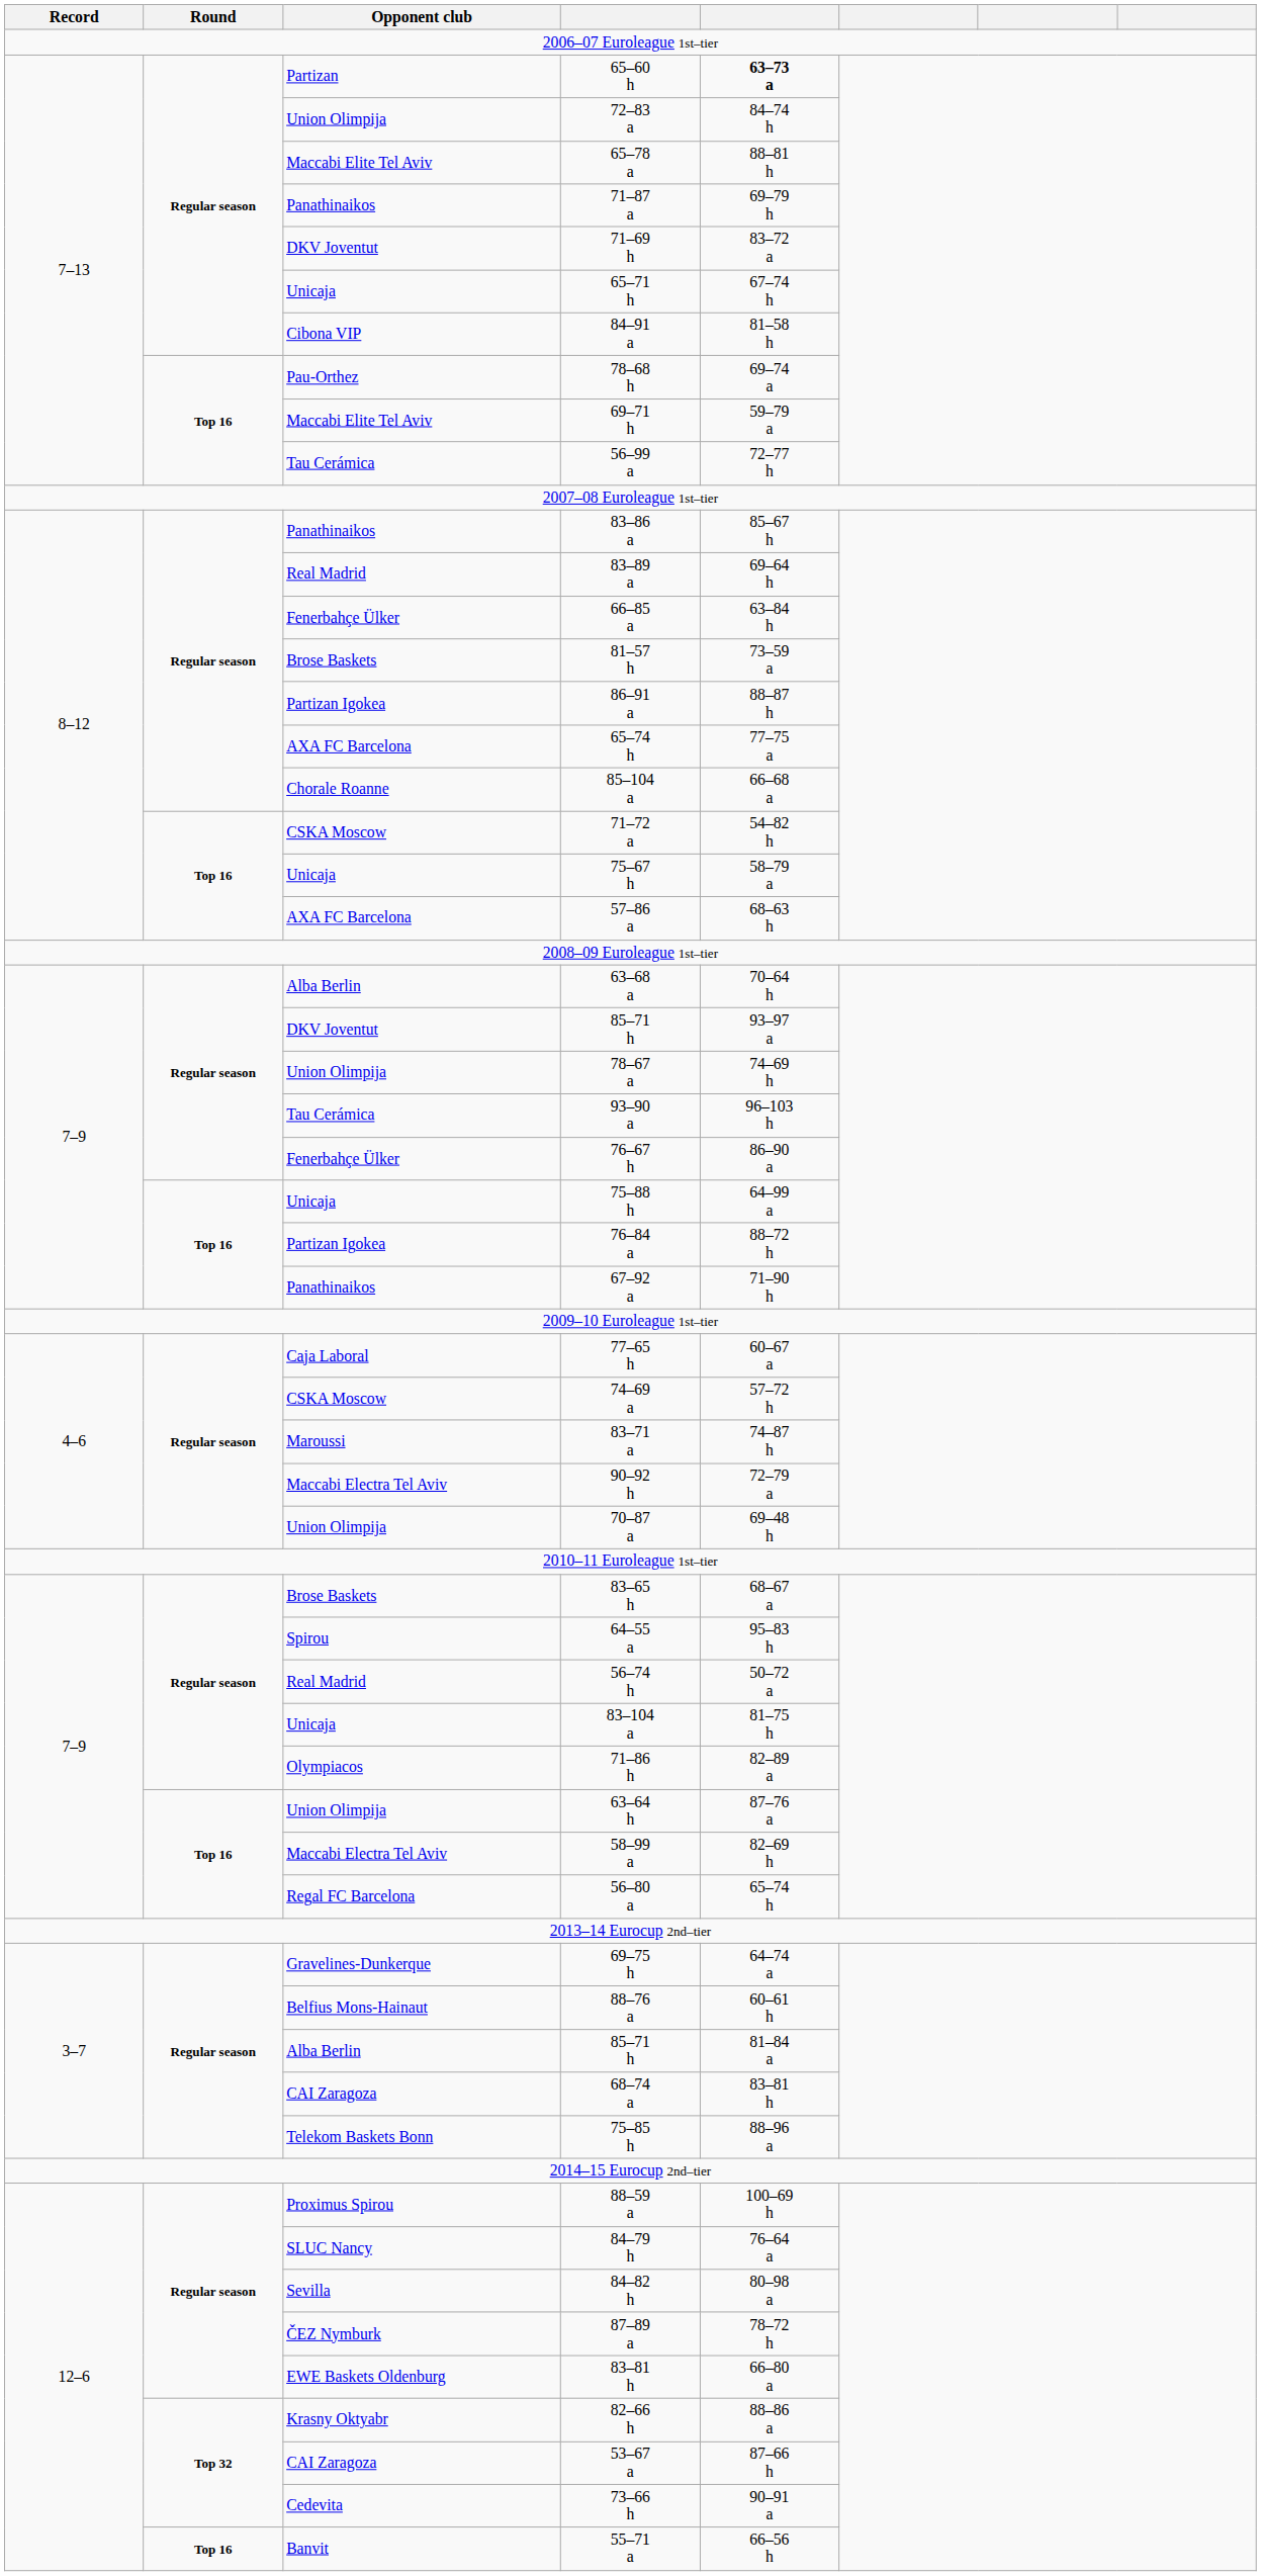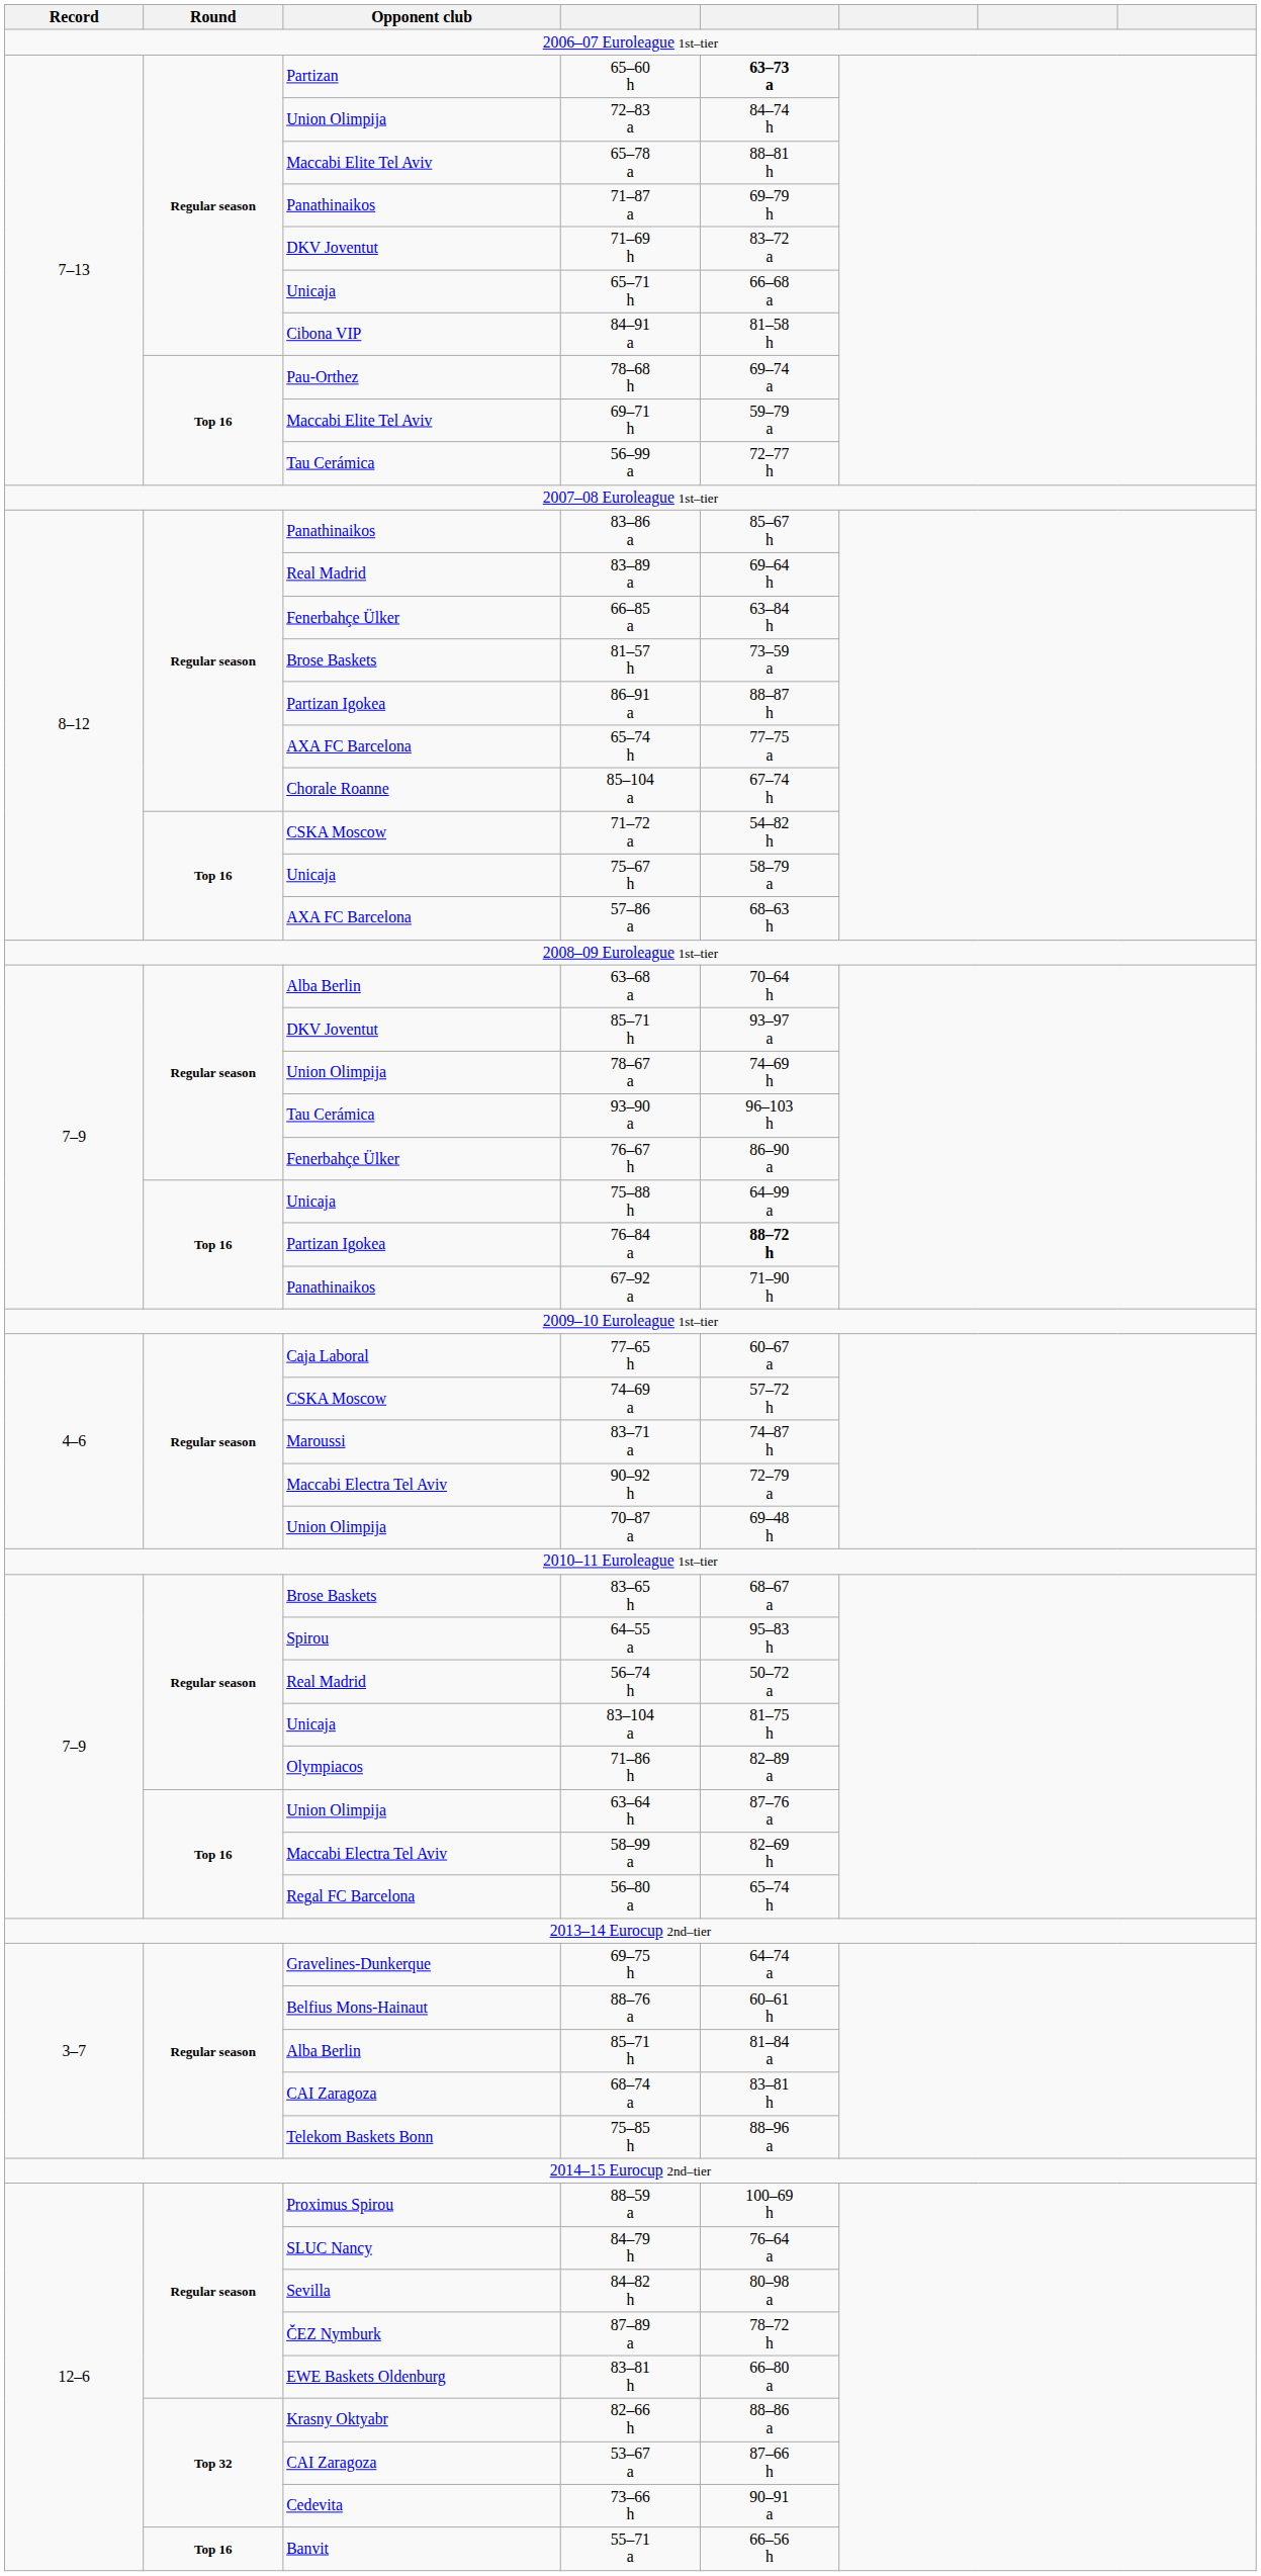65–71 h | column 5: 67–74 h -> 66–68 a
85–104 a | column 5: 66–68 a -> 67–74 h
76–84 a | column 5: normal -> bold
